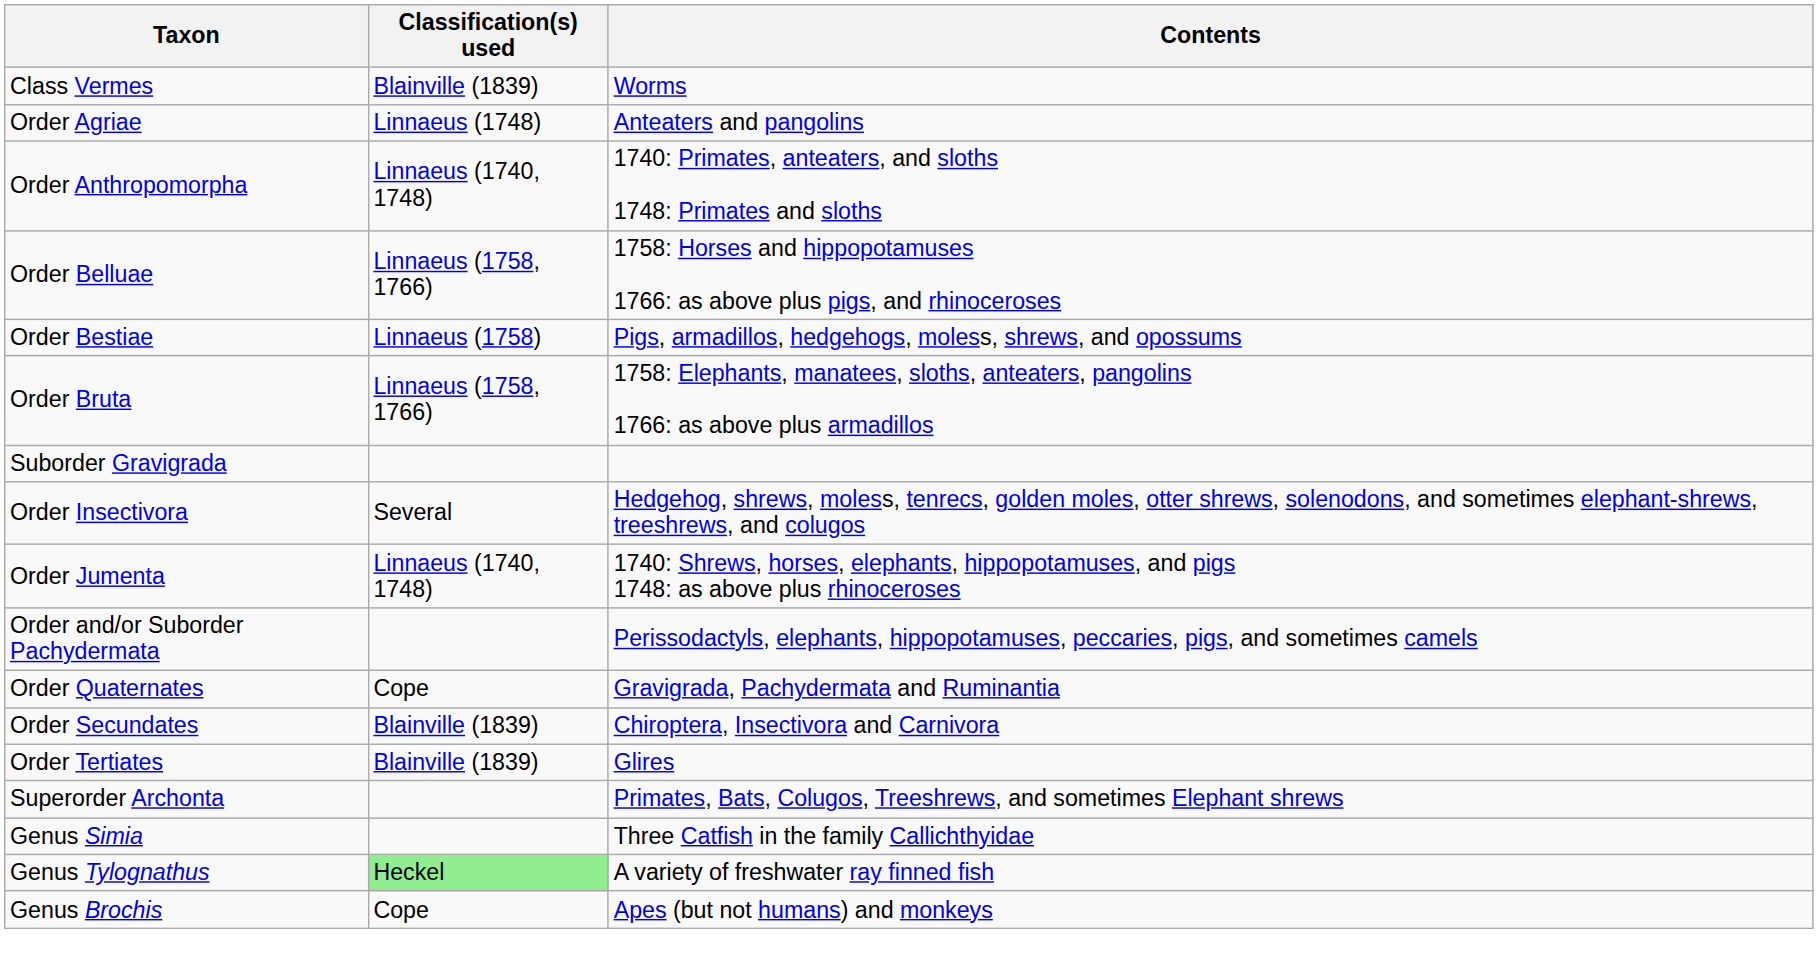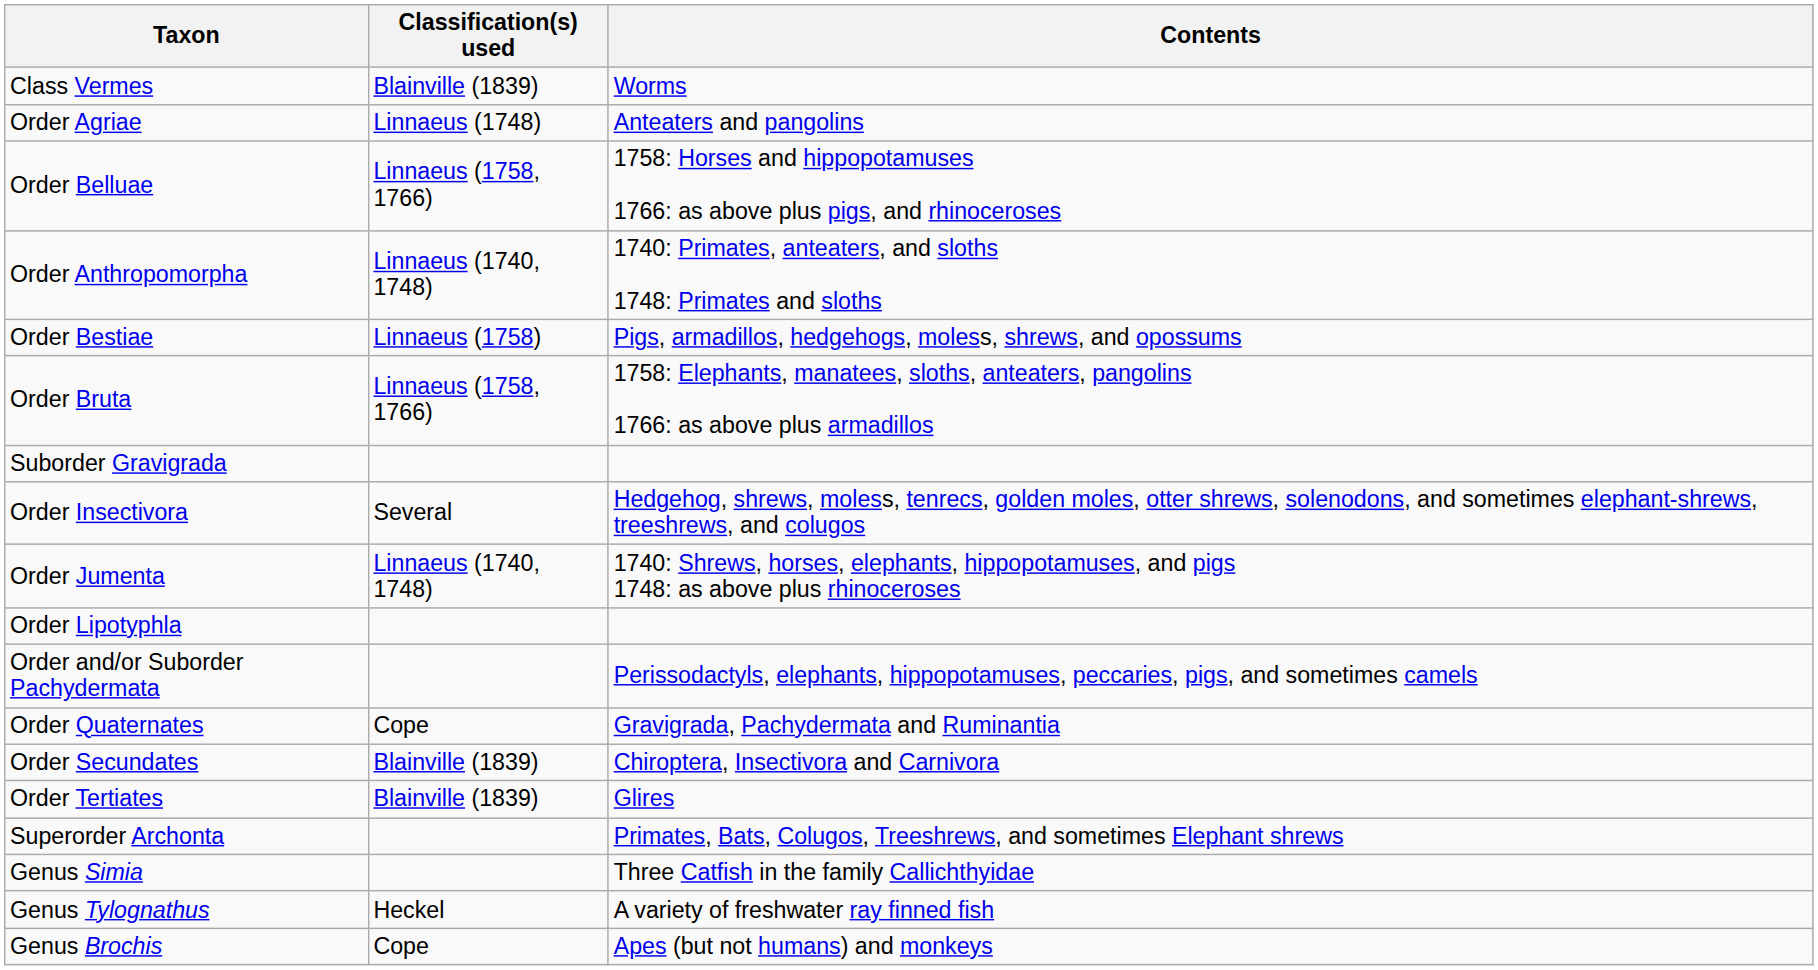rows swapped: Order Anthropomorpha <-> Order Belluae
+ row: Order Lipotyphla
Genus Tylognathus | Classification(s) used: lightgreen background -> no background
